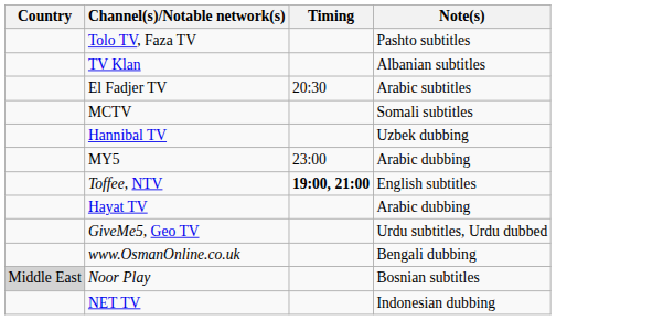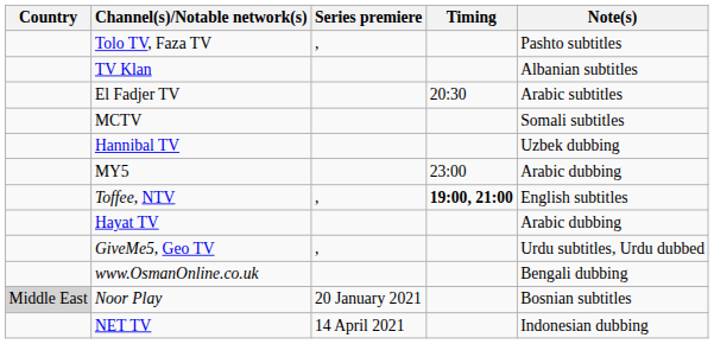+ column: Series premiere | , | , | , | 20 January 2021 | 14 April 2021
